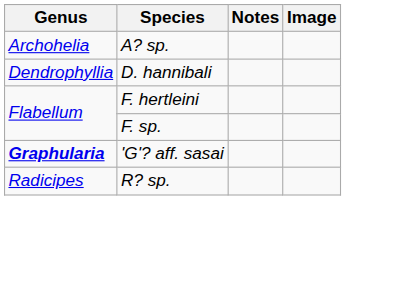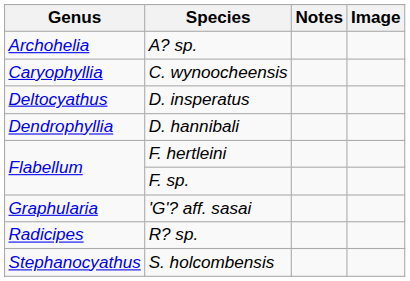+ row: Caryophyllia | C. wynoocheensis
+ row: Deltocyathus | D. insperatus
'G'? aff. sasai | Genus: bold -> normal
+ row: Stephanocyathus | S. holcombensis
